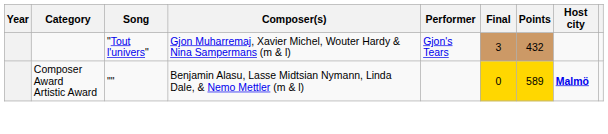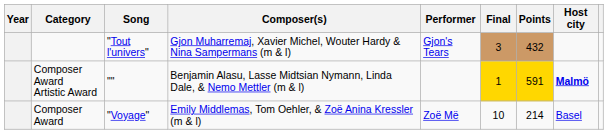Composer Award Artistic Award | Final: 0 -> 1
Composer Award Artistic Award | Points: 589 -> 591
+ row: Composer Award | "Voyage" | Emily Middlemas, Tom Oehler, & Zoë Anina Kressler (m & l) | Zoë Më | 10 | 214 | Basel
